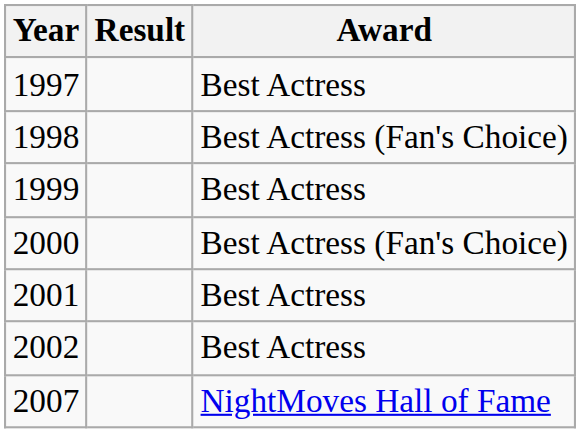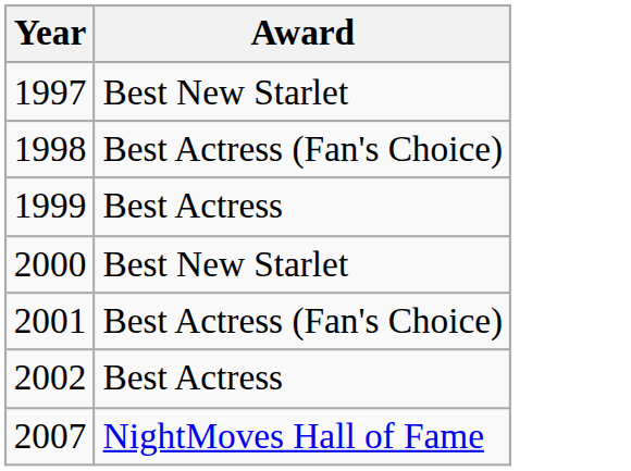- column: Result
1997 | Award: Best Actress -> Best New Starlet
2000 | Award: Best Actress (Fan's Choice) -> Best New Starlet
2001 | Award: Best Actress -> Best Actress (Fan's Choice)
